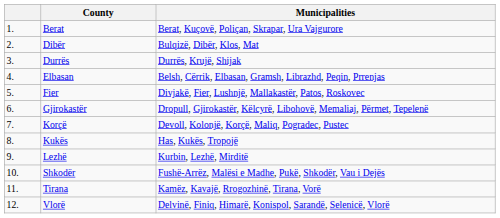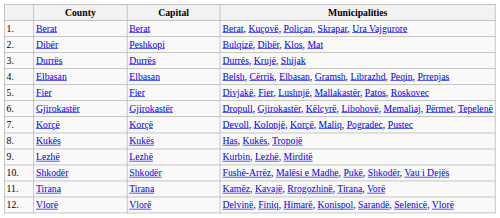+ column: Capital | Berat | Peshkopi | Durrës | Elbasan | Fier | Gjirokastër | Korçë | Kukës | Lezhë | Shkodër | Tirana | Vlorë
